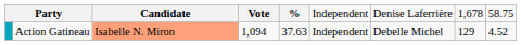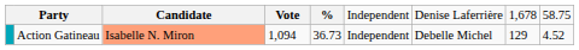Action Gatineau | column 5: 37.63 -> 36.73
